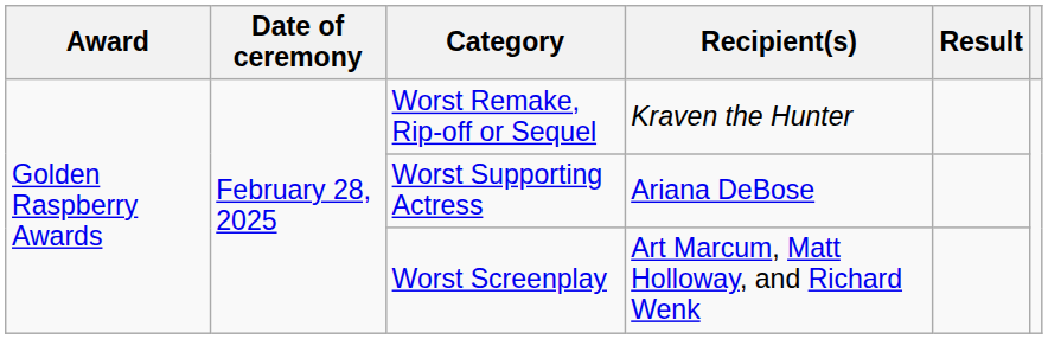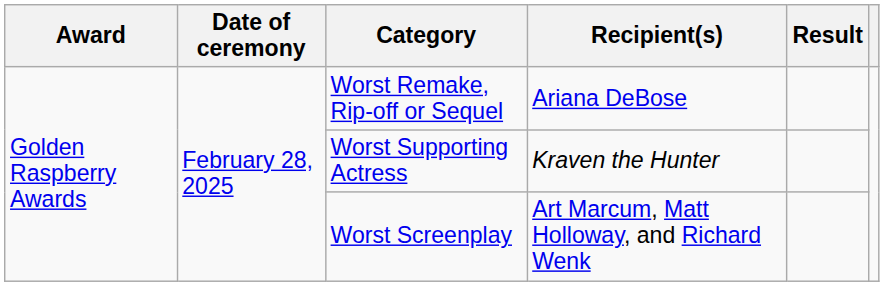Worst Remake, Rip-off or Sequel | Recipient(s): Kraven the Hunter -> Ariana DeBose
Worst Supporting Actress | Recipient(s): Ariana DeBose -> Kraven the Hunter
